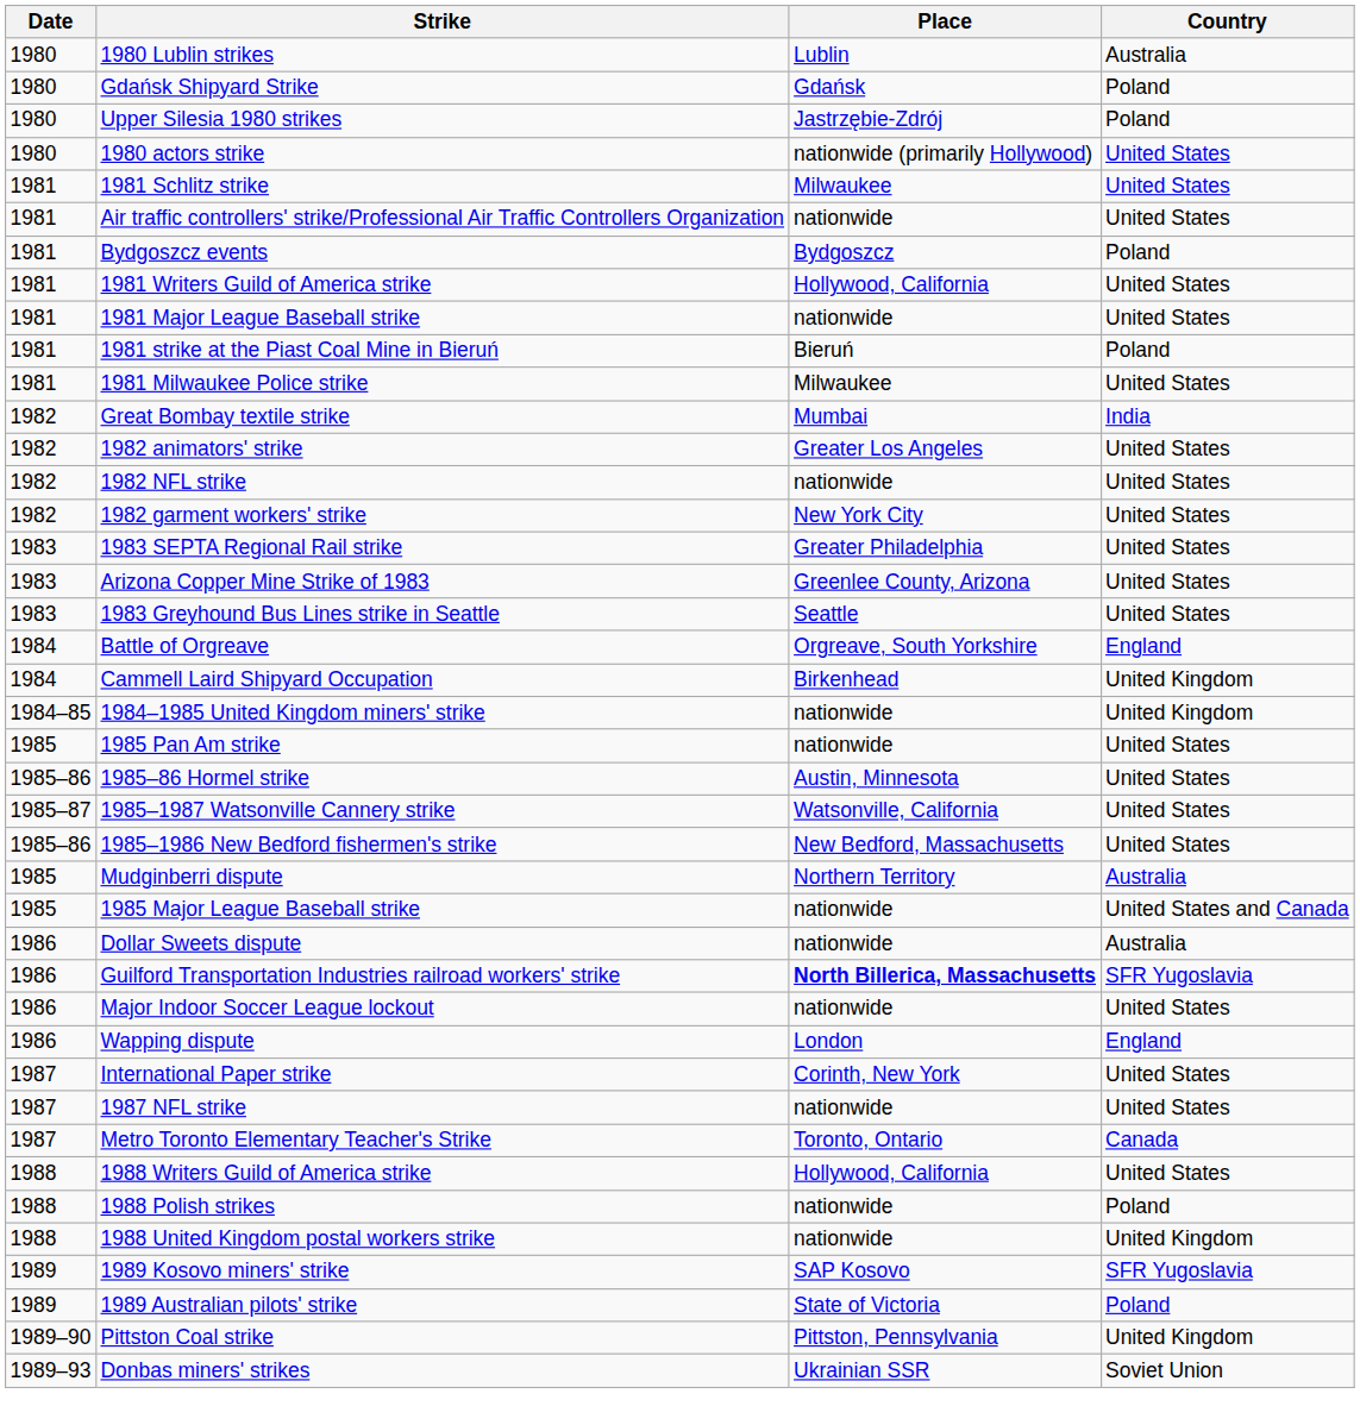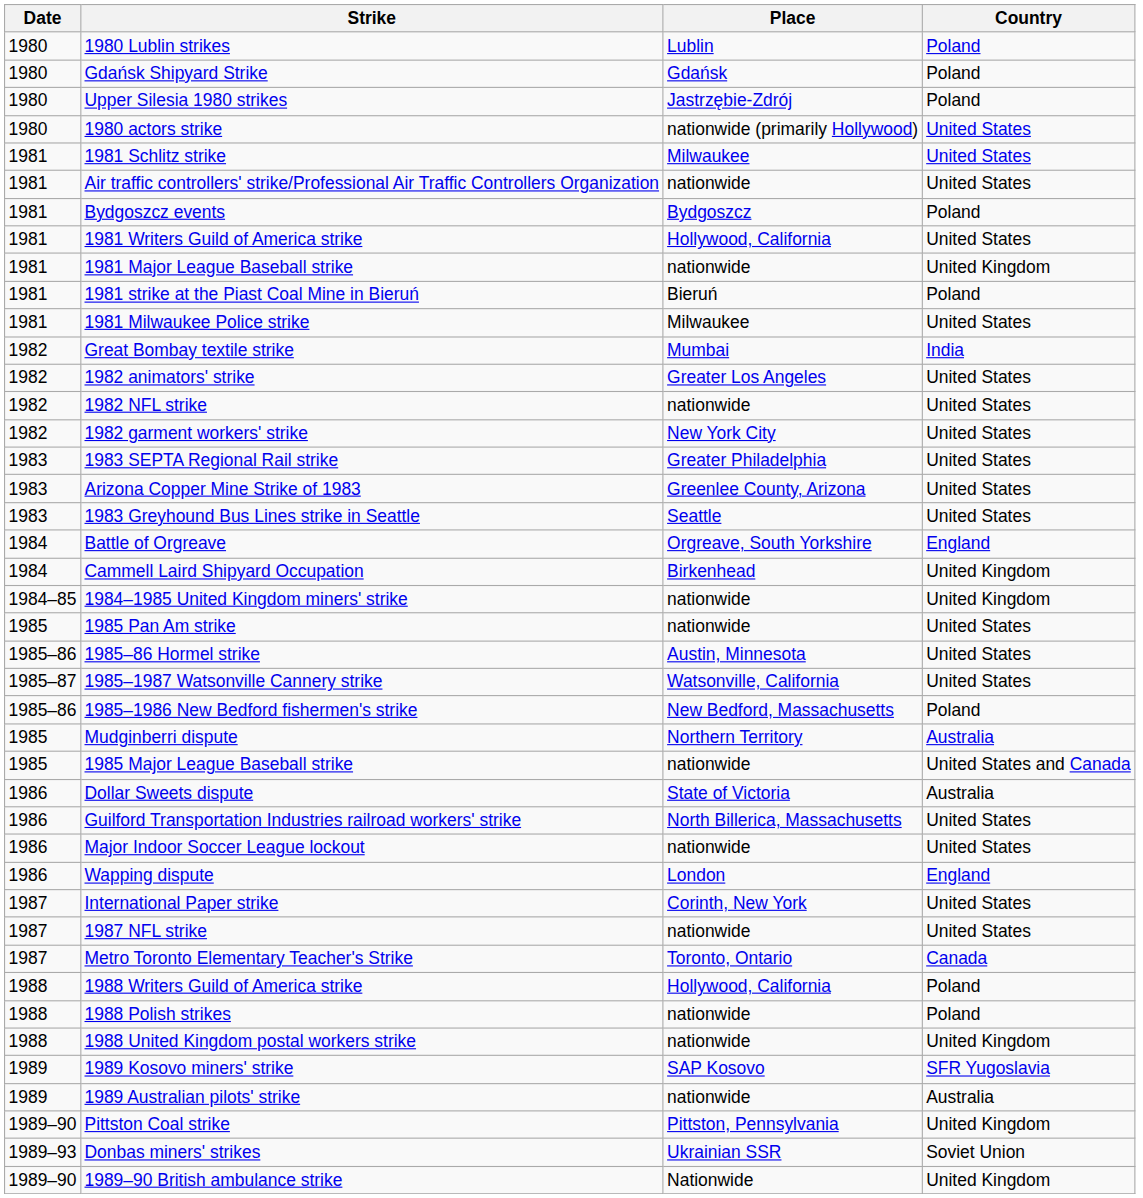1980 Lublin strikes | Country: Australia -> Poland
1981 Major League Baseball strike | Country: United States -> United Kingdom
1985–1986 New Bedford fishermen's strike | Country: United States -> Poland
Dollar Sweets dispute | Place: nationwide -> State of Victoria
Guilford Transportation Industries railroad workers' strike | Place: bold -> normal
Guilford Transportation Industries railroad workers' strike | Country: SFR Yugoslavia -> United States
1988 Writers Guild of America strike | Country: United States -> Poland
1989 Australian pilots' strike | Place: State of Victoria -> nationwide
1989 Australian pilots' strike | Country: Poland -> Australia
+ row: 1989–90 | 1989–90 British ambulance strike | Nationwide | United Kingdom
